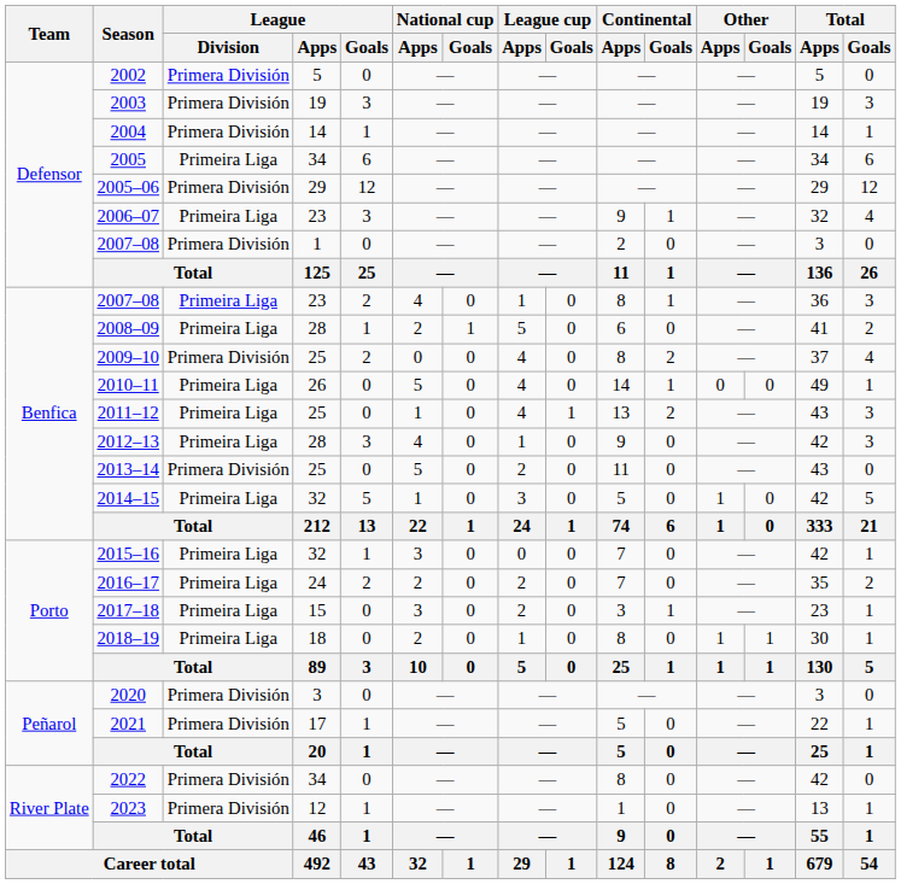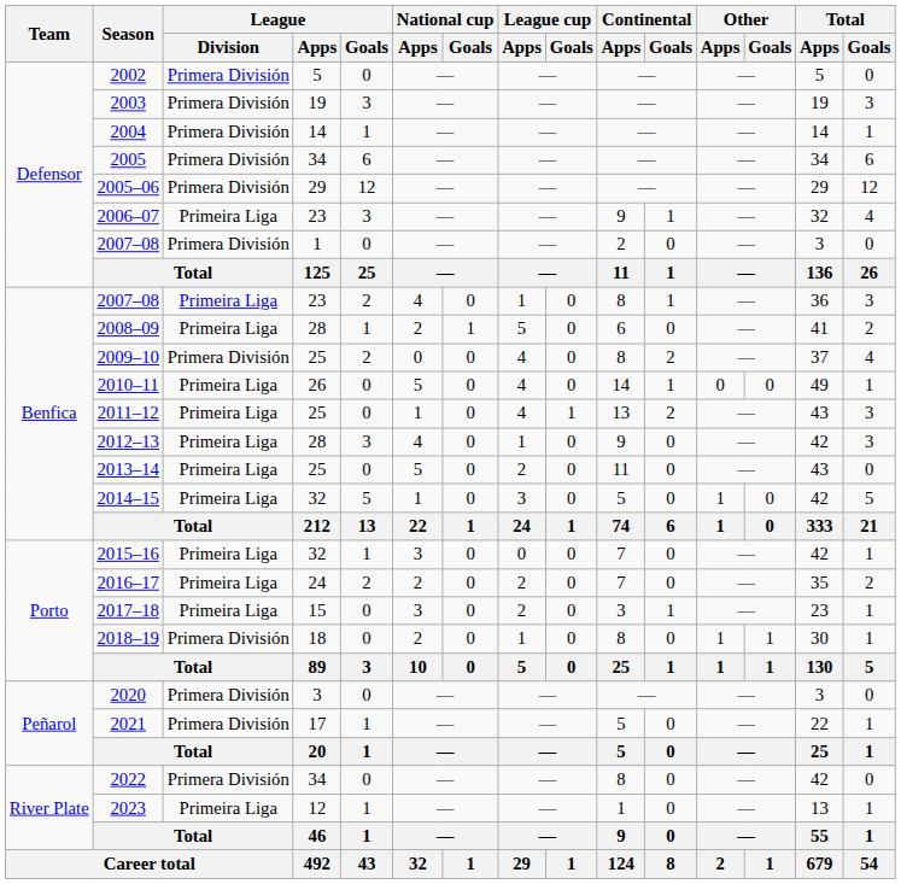2005 | League / Division: Primeira Liga -> Primera División
2013–14 | League / Division: Primera División -> Primeira Liga
2018–19 | League / Division: Primeira Liga -> Primera División
2023 | League / Division: Primera División -> Primeira Liga
